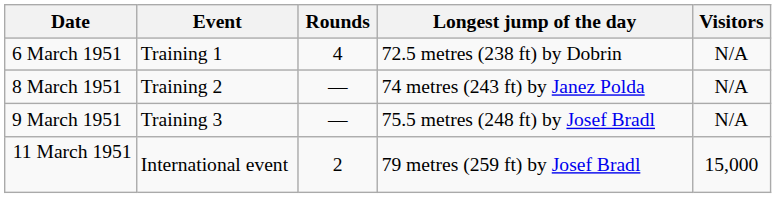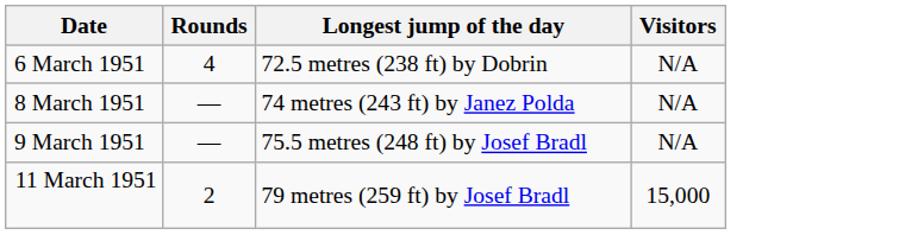- column: Event | Training 1 | Training 2 | Training 3 | International event
